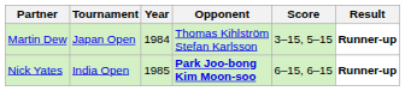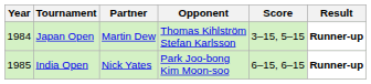columns swapped: Year <-> Partner
India Open | Opponent: bold -> normal
